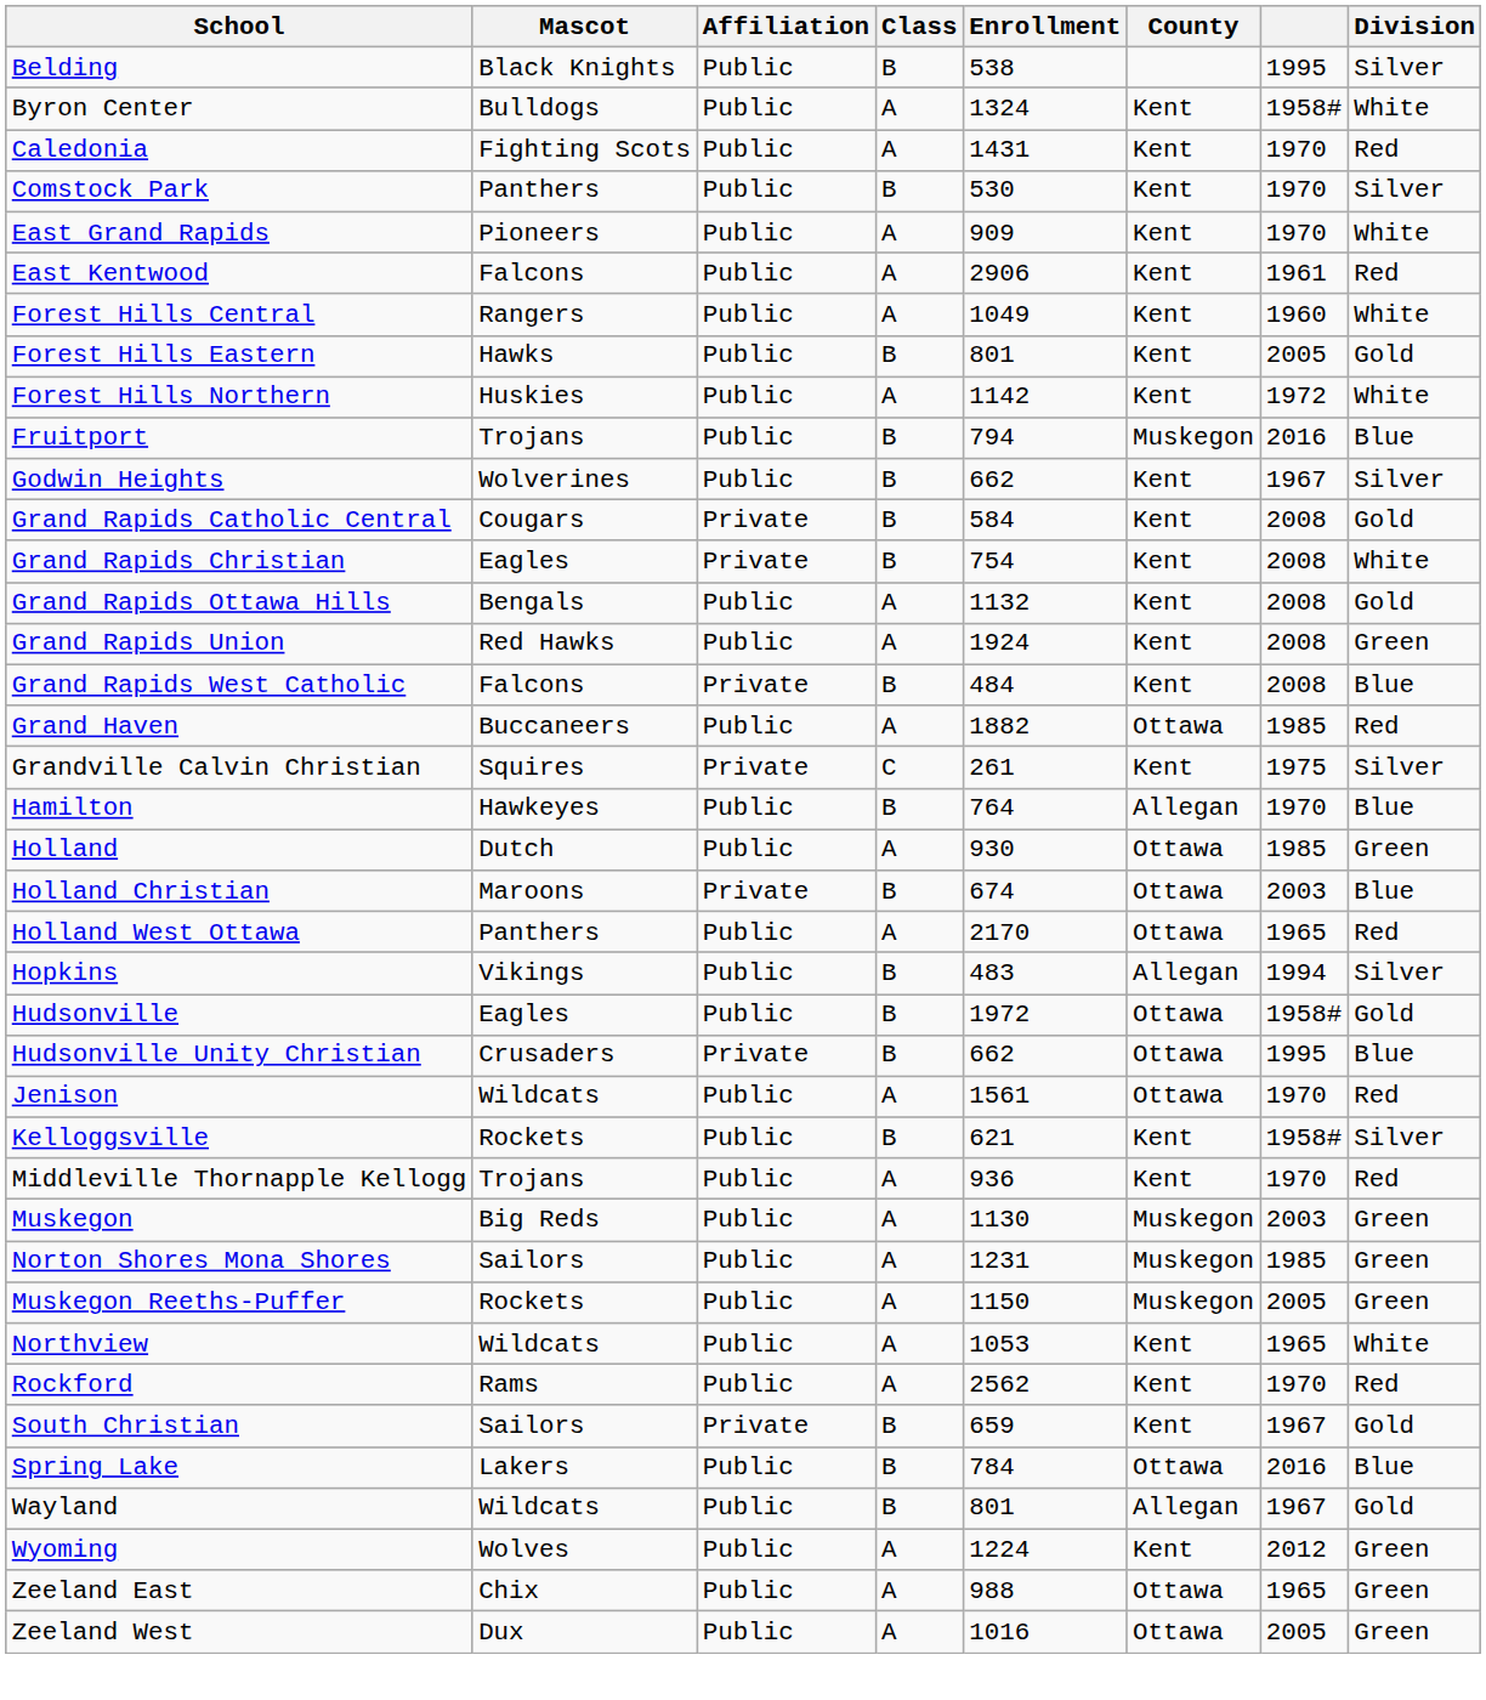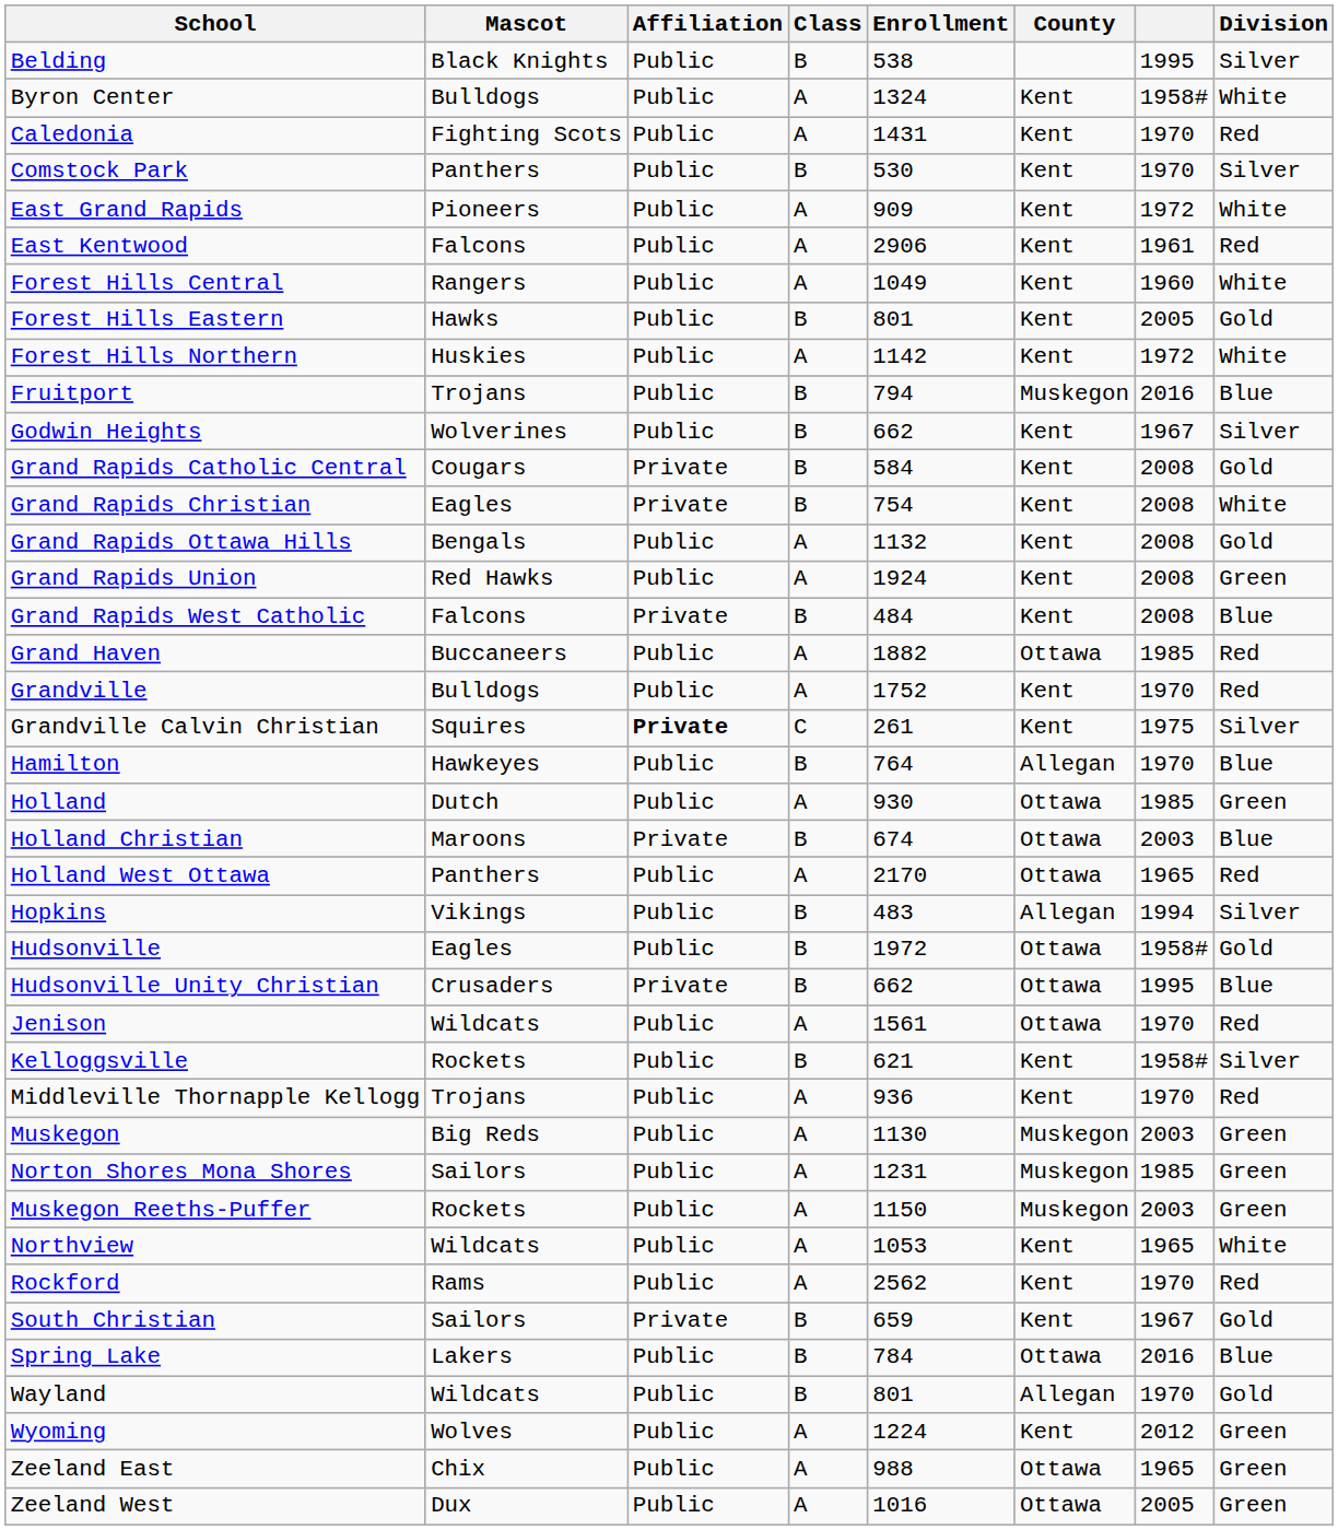East Grand Rapids | column 7: 1970 -> 1972
+ row: Grandville | Bulldogs | Public | A | 1752 | Kent | 1970 | Red
Grandville Calvin Christian | Affiliation: normal -> bold
Muskegon Reeths-Puffer | column 7: 2005 -> 2003
Wayland | column 7: 1967 -> 1970
